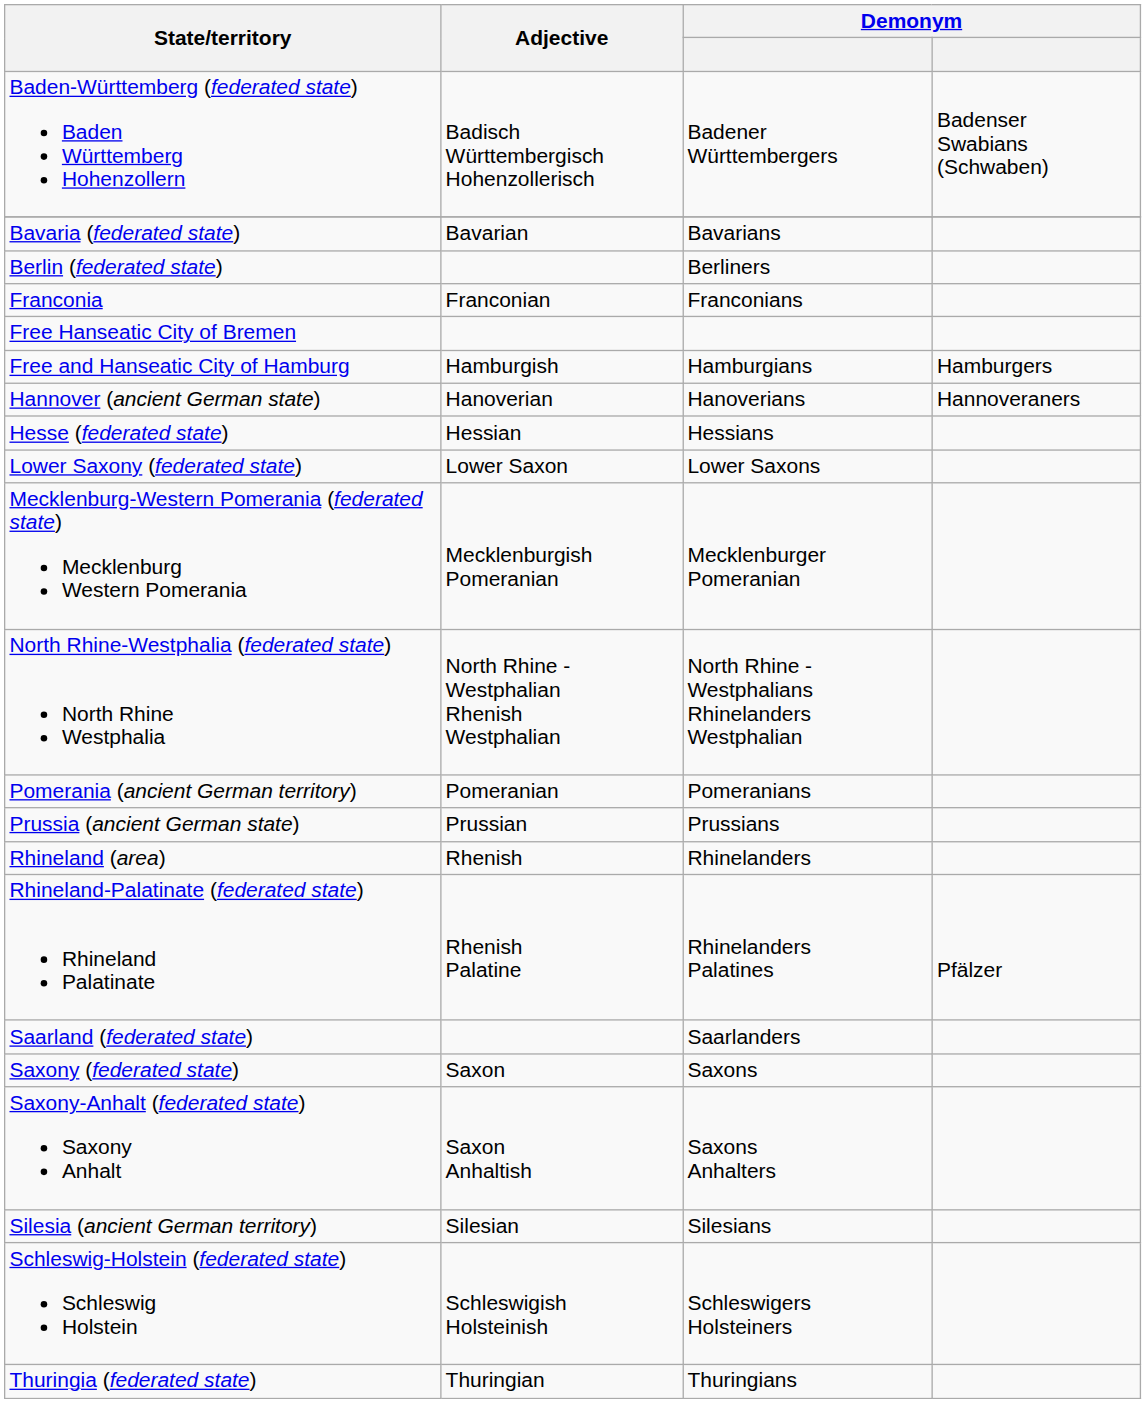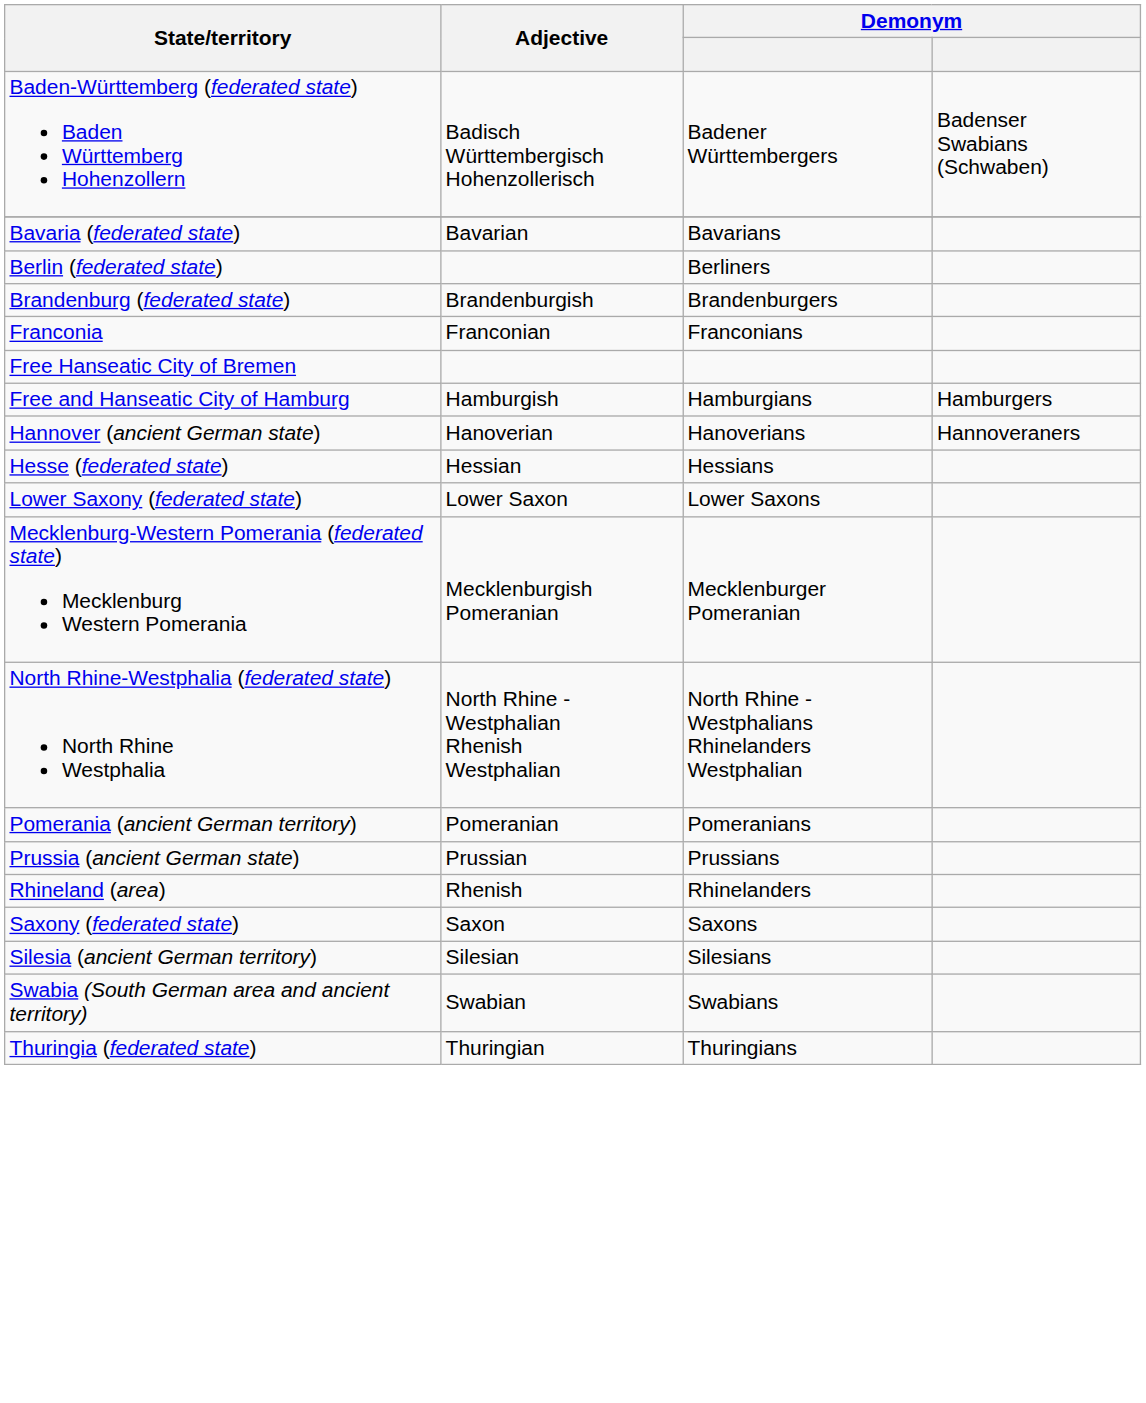+ row: Brandenburg (federated state) | Brandenburgish | Brandenburgers
- row: Rhineland-Palatinate (federated state) Rhineland Palatinate | Rhenish Palatine | Rhinelanders Palatines | Pfälzer
- row: Saarland (federated state) | Saarlanders
- row: Saxony-Anhalt (federated state) Saxony Anhalt | Saxon Anhaltish | Saxons Anhalters
- row: Schleswig-Holstein (federated state) Schleswig Holstein | Schleswigish Holsteinish | Schleswigers Holsteiners
+ row: Swabia (South German area and ancient territory) | Swabian | Swabians
